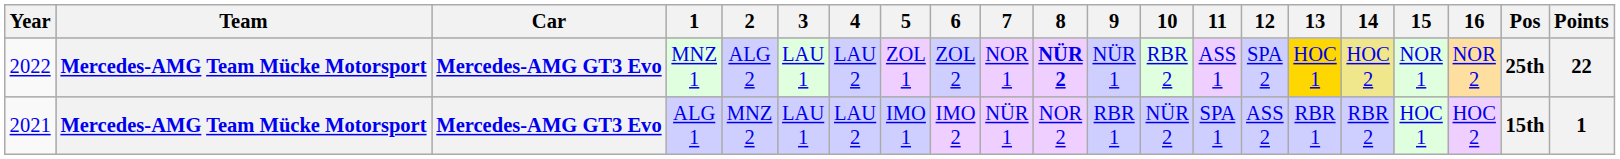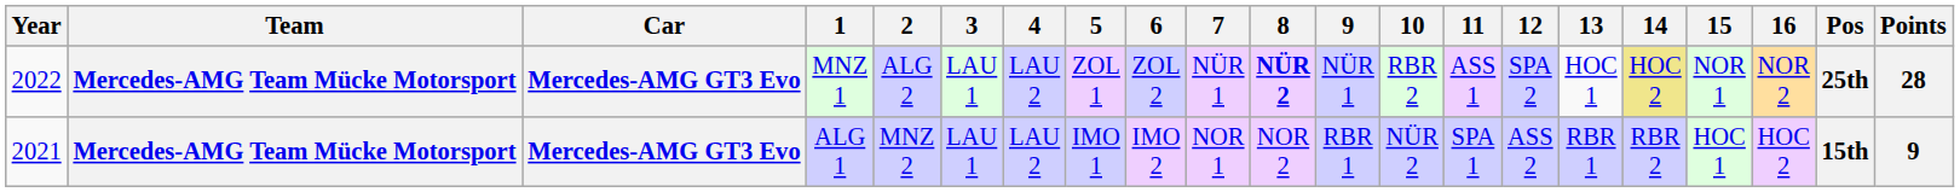MNZ 1 | 7: NOR 1 -> NÜR 1
MNZ 1 | 13: gold background -> no background
MNZ 1 | Points: 22 -> 28
ALG 1 | 7: NÜR 1 -> NOR 1
ALG 1 | Points: 1 -> 9
